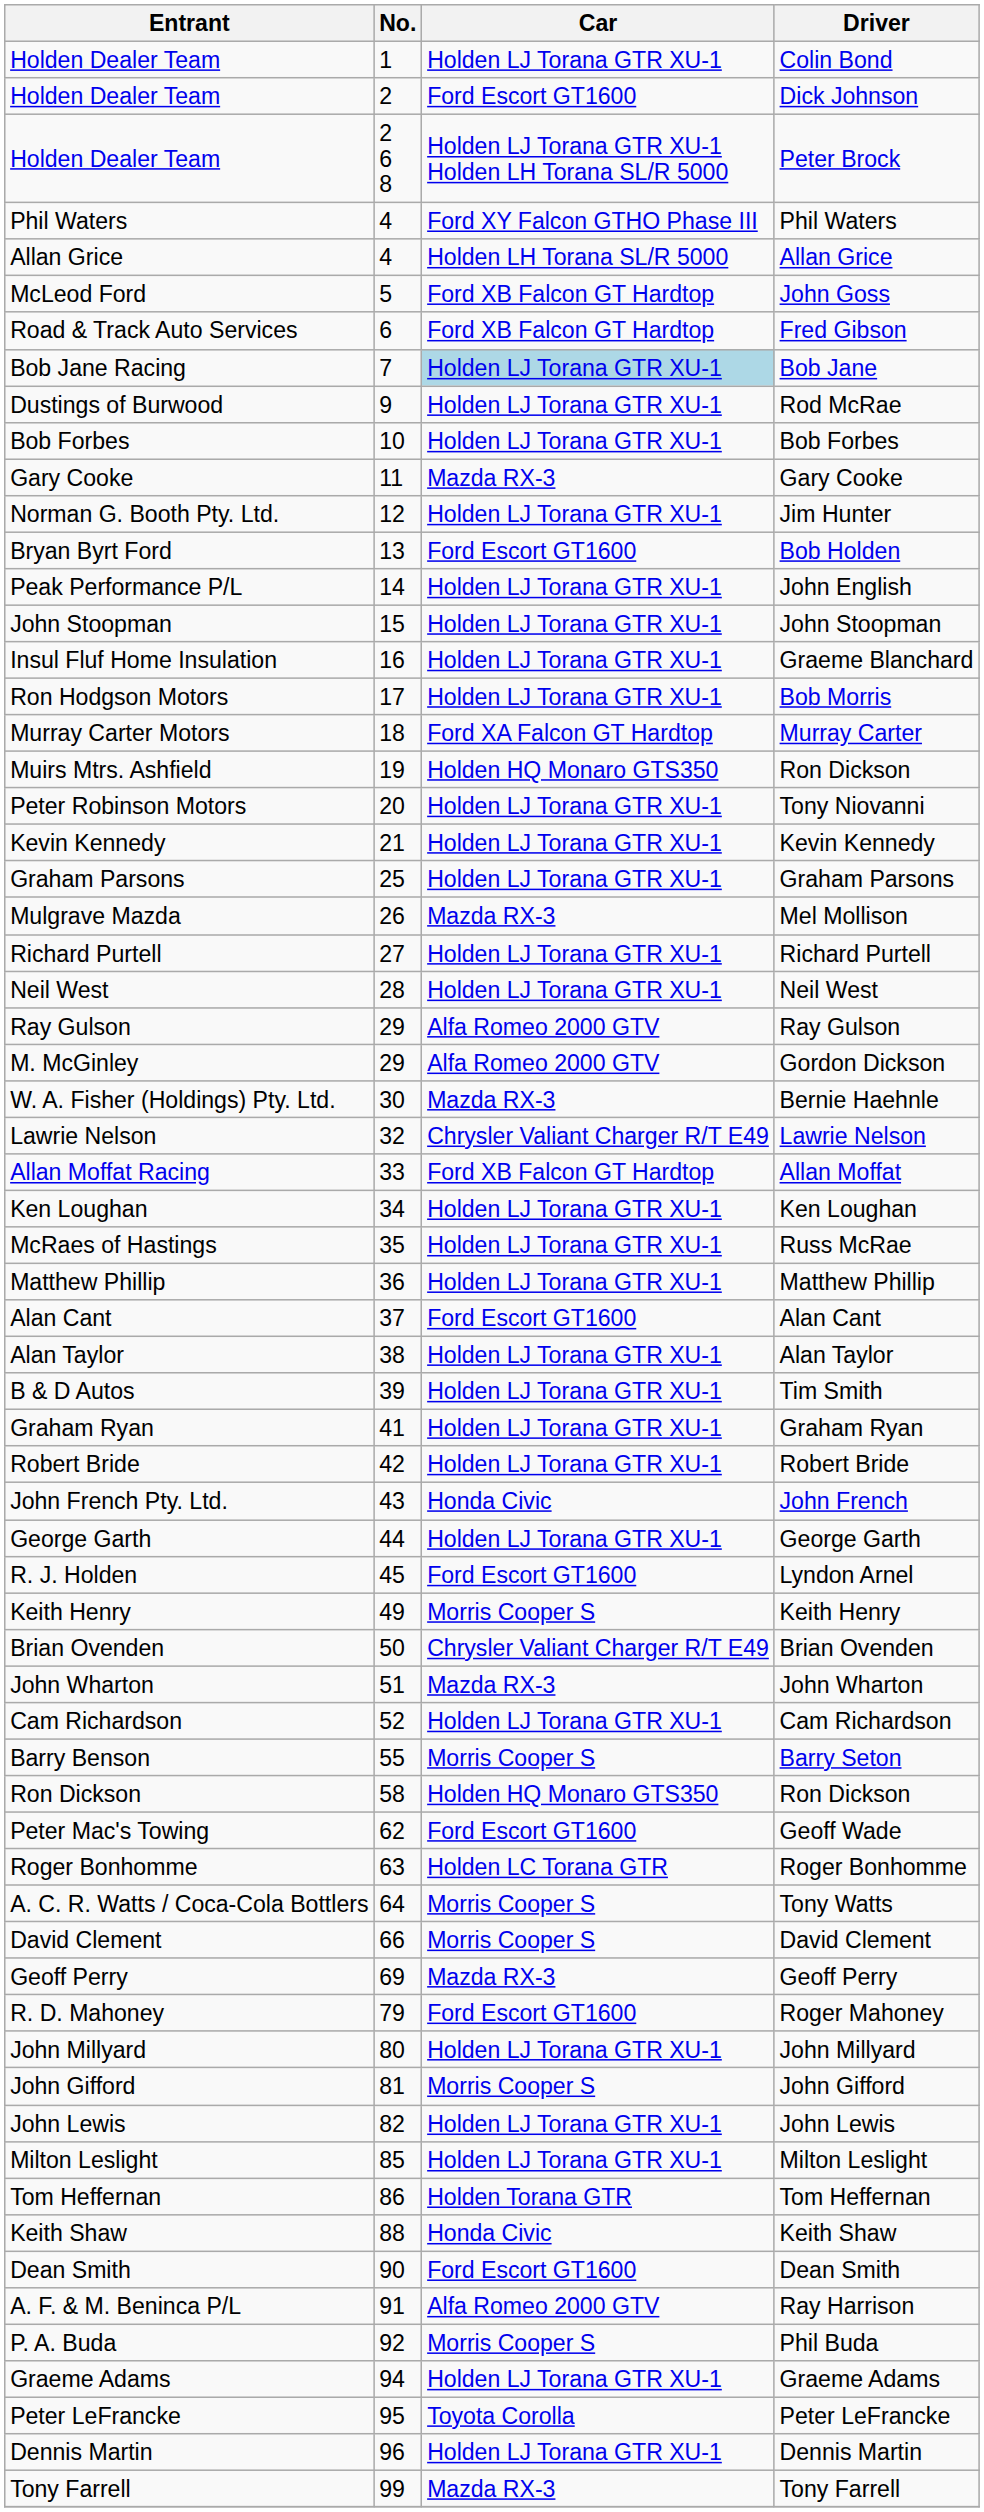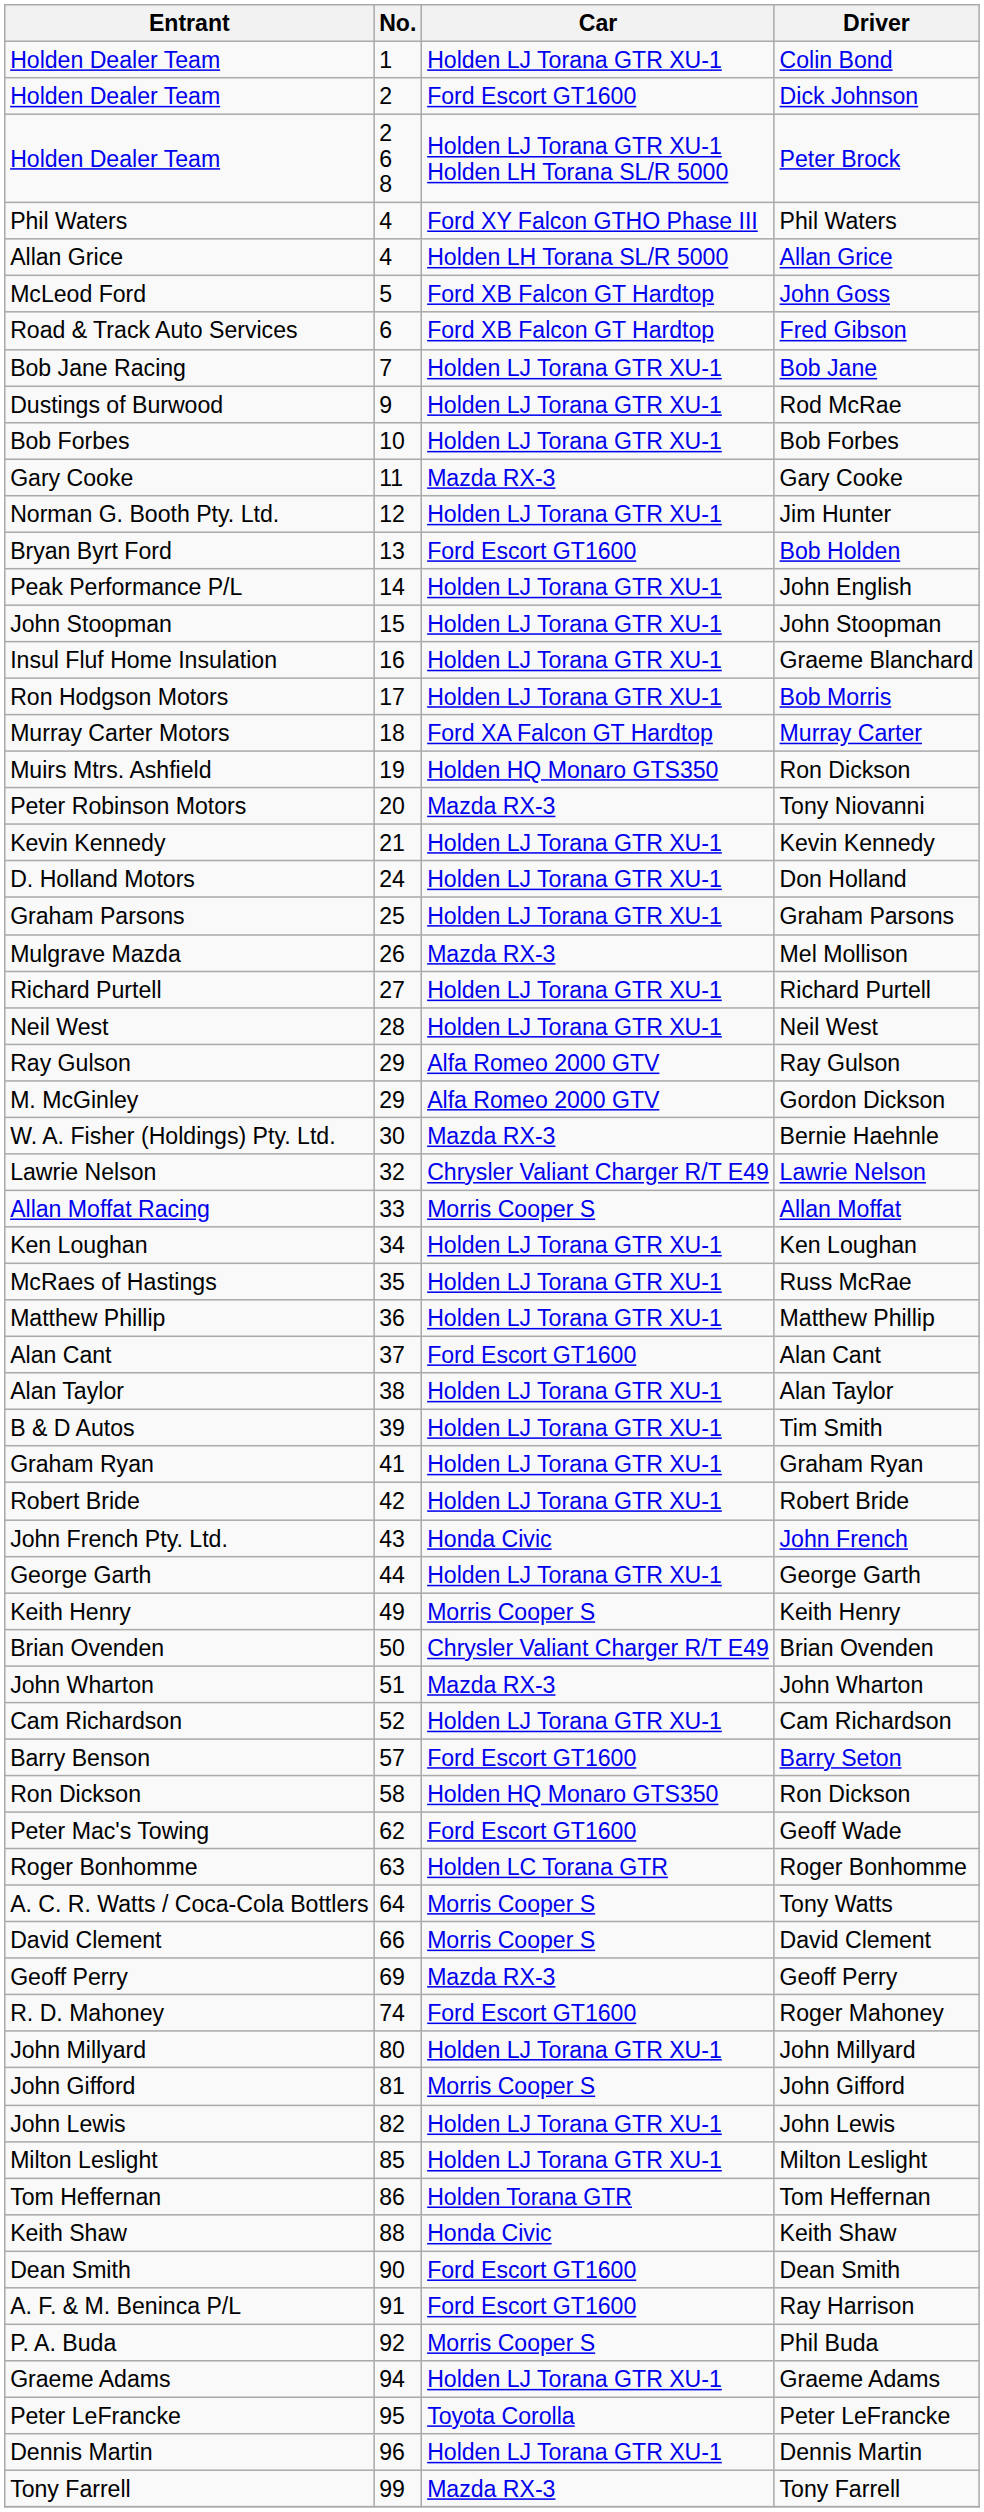Bob Jane | Car: lightblue background -> no background
Tony Niovanni | Car: Holden LJ Torana GTR XU-1 -> Mazda RX-3
+ row: D. Holland Motors | 24 | Holden LJ Torana GTR XU-1 | Don Holland
Allan Moffat | Car: Ford XB Falcon GT Hardtop -> Morris Cooper S
- row: R. J. Holden | 45 | Ford Escort GT1600 | Lyndon Arnel
Barry Seton | No.: 55 -> 57
Barry Seton | Car: Morris Cooper S -> Ford Escort GT1600
Roger Mahoney | No.: 79 -> 74
Ray Harrison | Car: Alfa Romeo 2000 GTV -> Ford Escort GT1600
